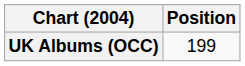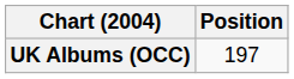UK Albums (OCC) | Position: 199 -> 197
